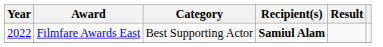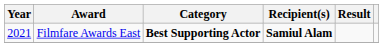Filmfare Awards East | Year: 2022 -> 2021
Filmfare Awards East | Category: normal -> bold
